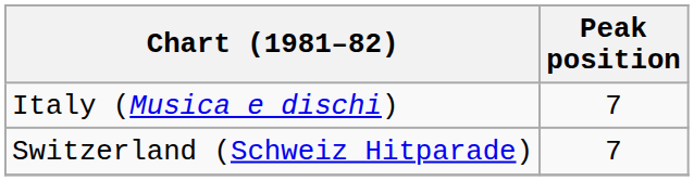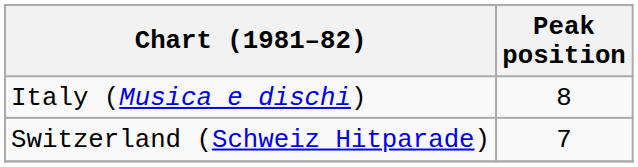Italy (Musica e dischi) | Peak position: 7 -> 8
